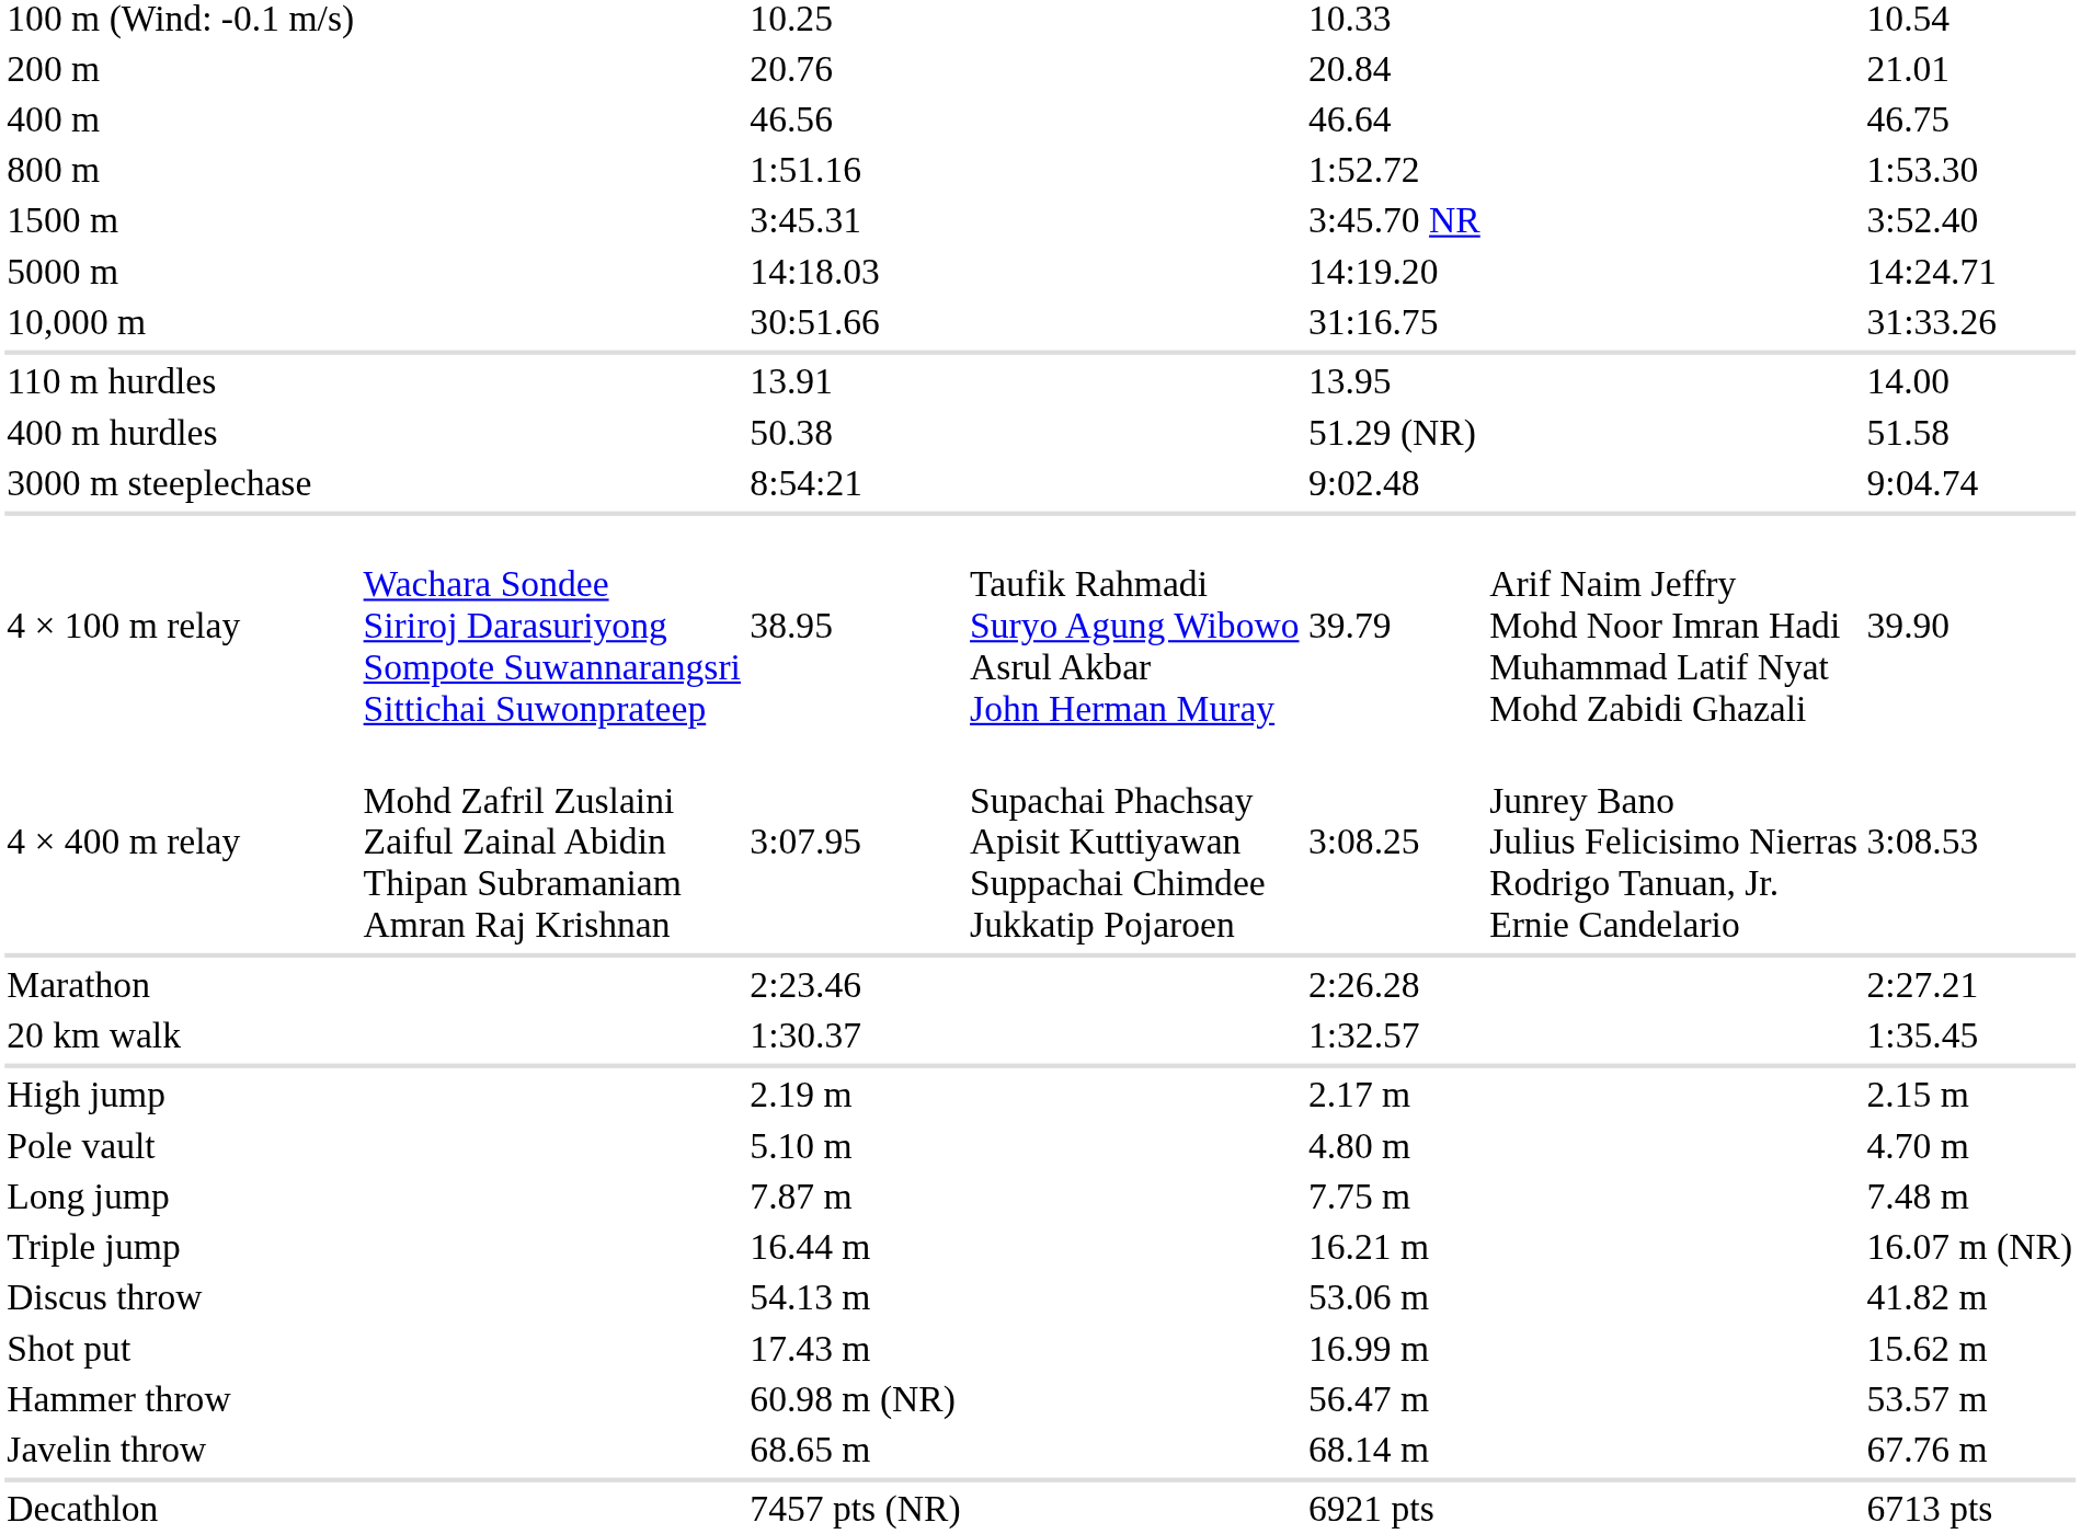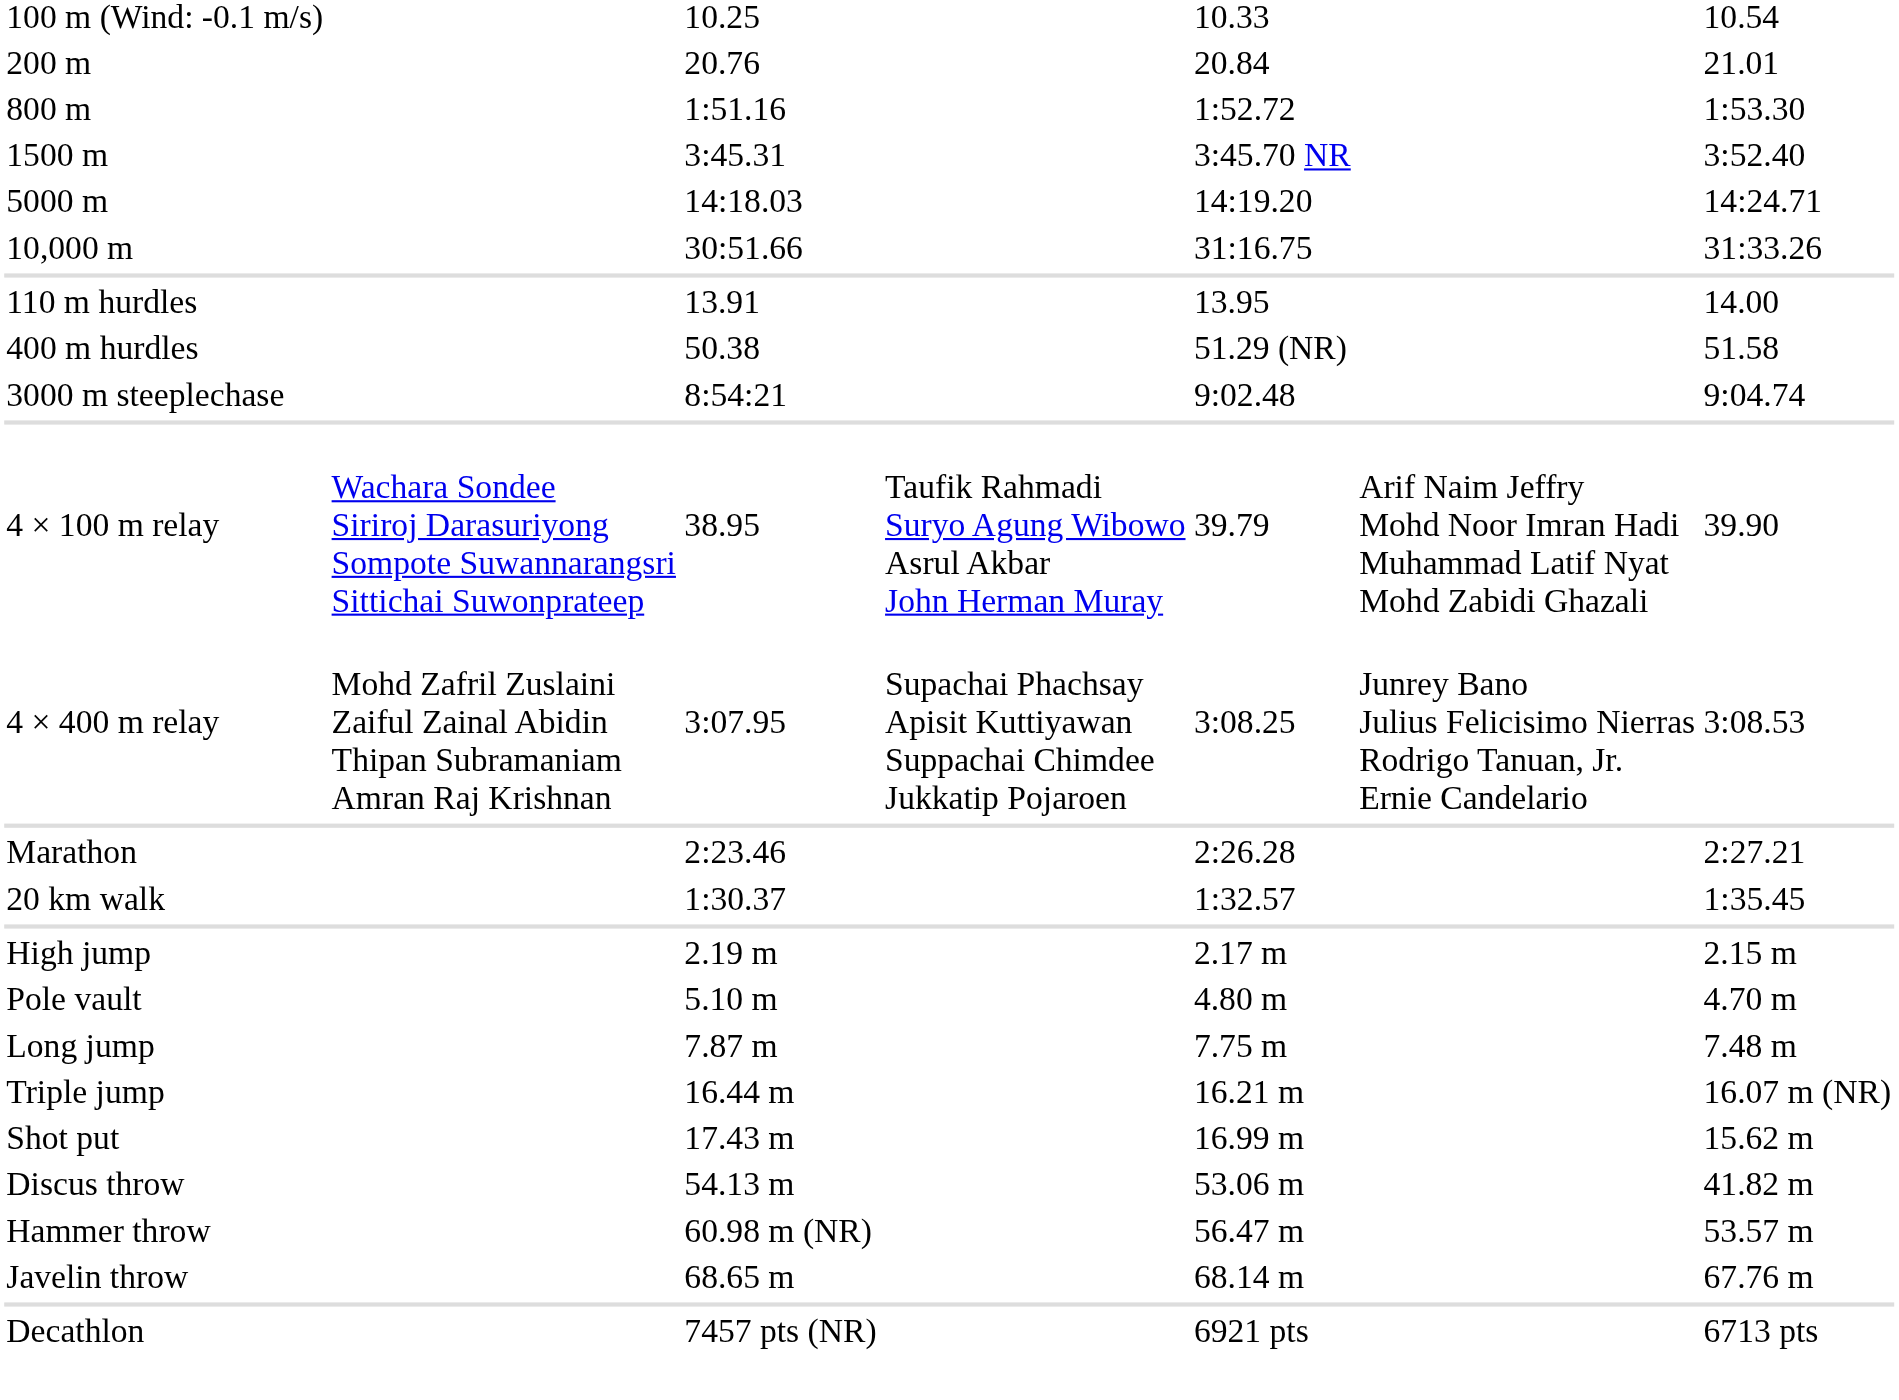- row: 400 m | 46.56 | 46.64 | 46.75
rows swapped: Shot put <-> Discus throw
